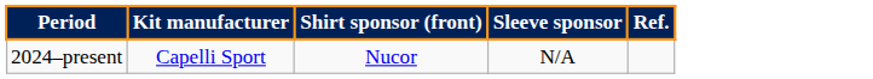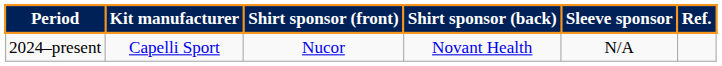+ column: Shirt sponsor (back) | Novant Health
